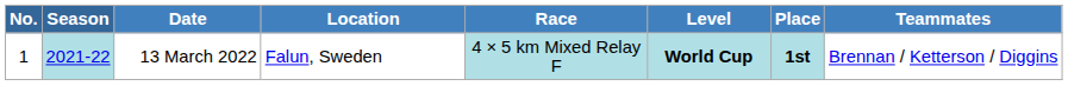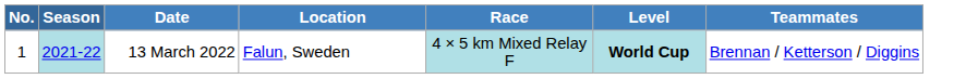- column: Place | 1st
